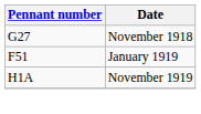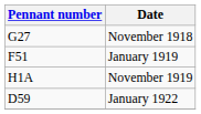+ row: D59 | January 1922
